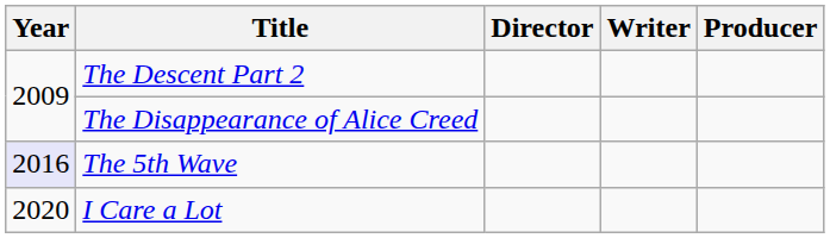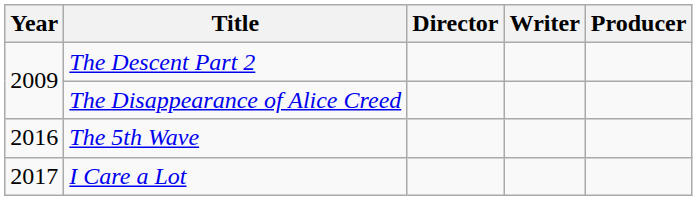The 5th Wave | Year: lavender background -> no background
I Care a Lot | Year: 2020 -> 2017
